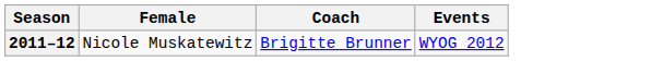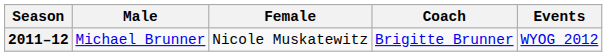+ column: Male | Michael Brunner
